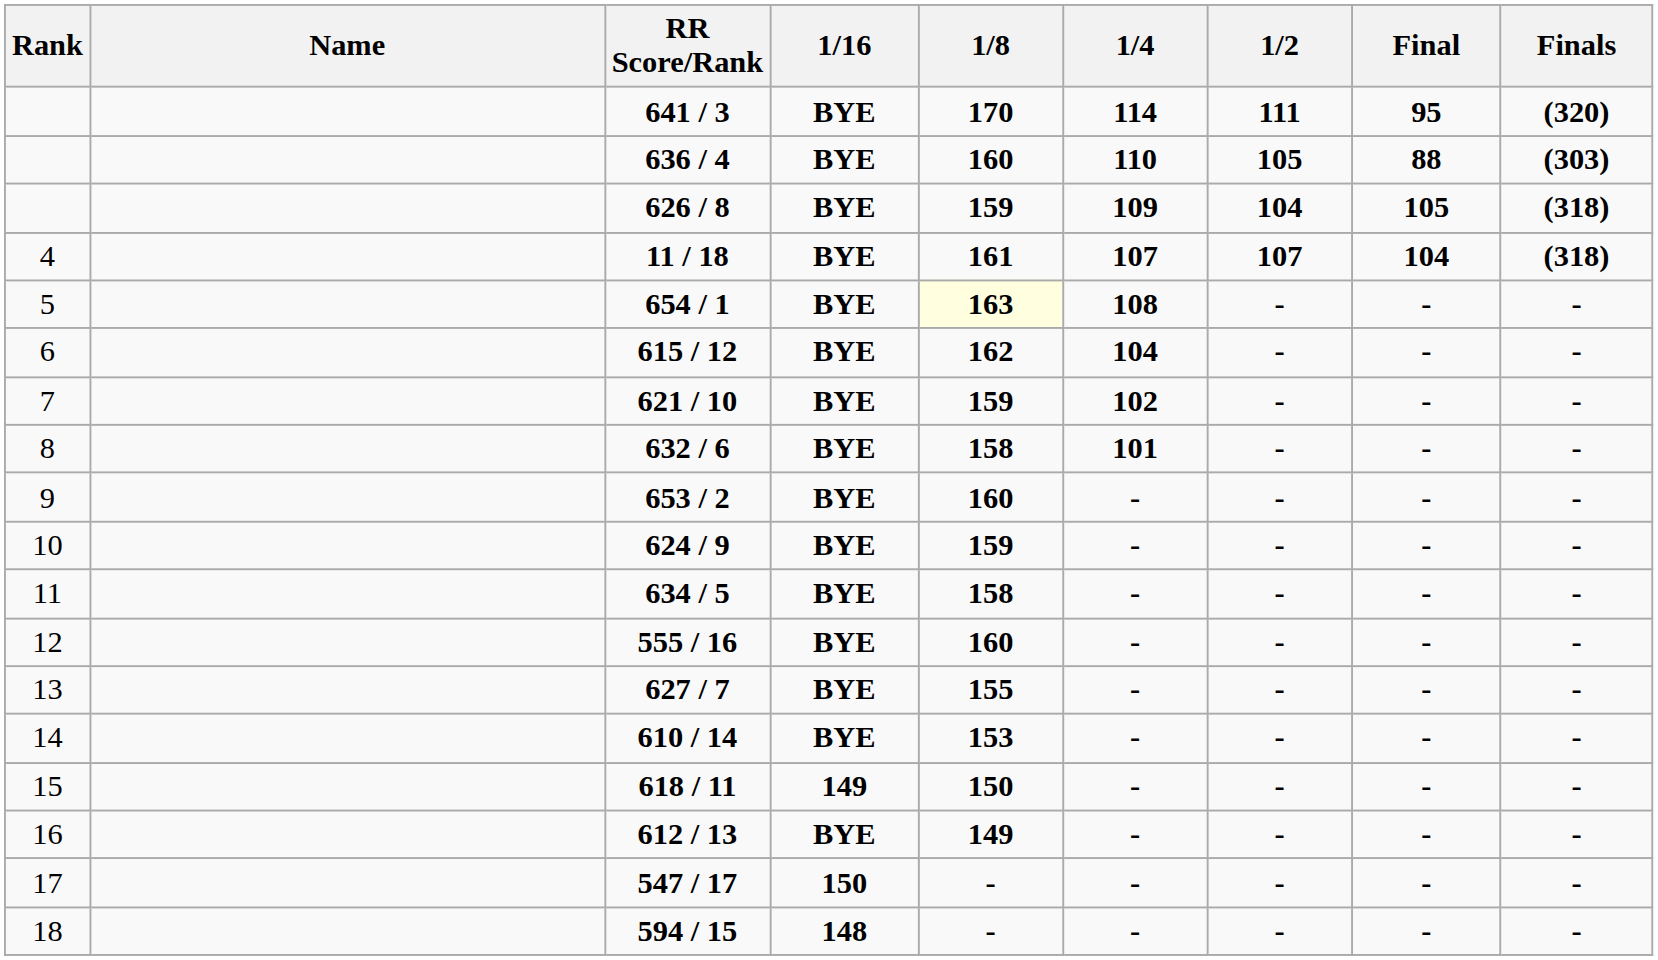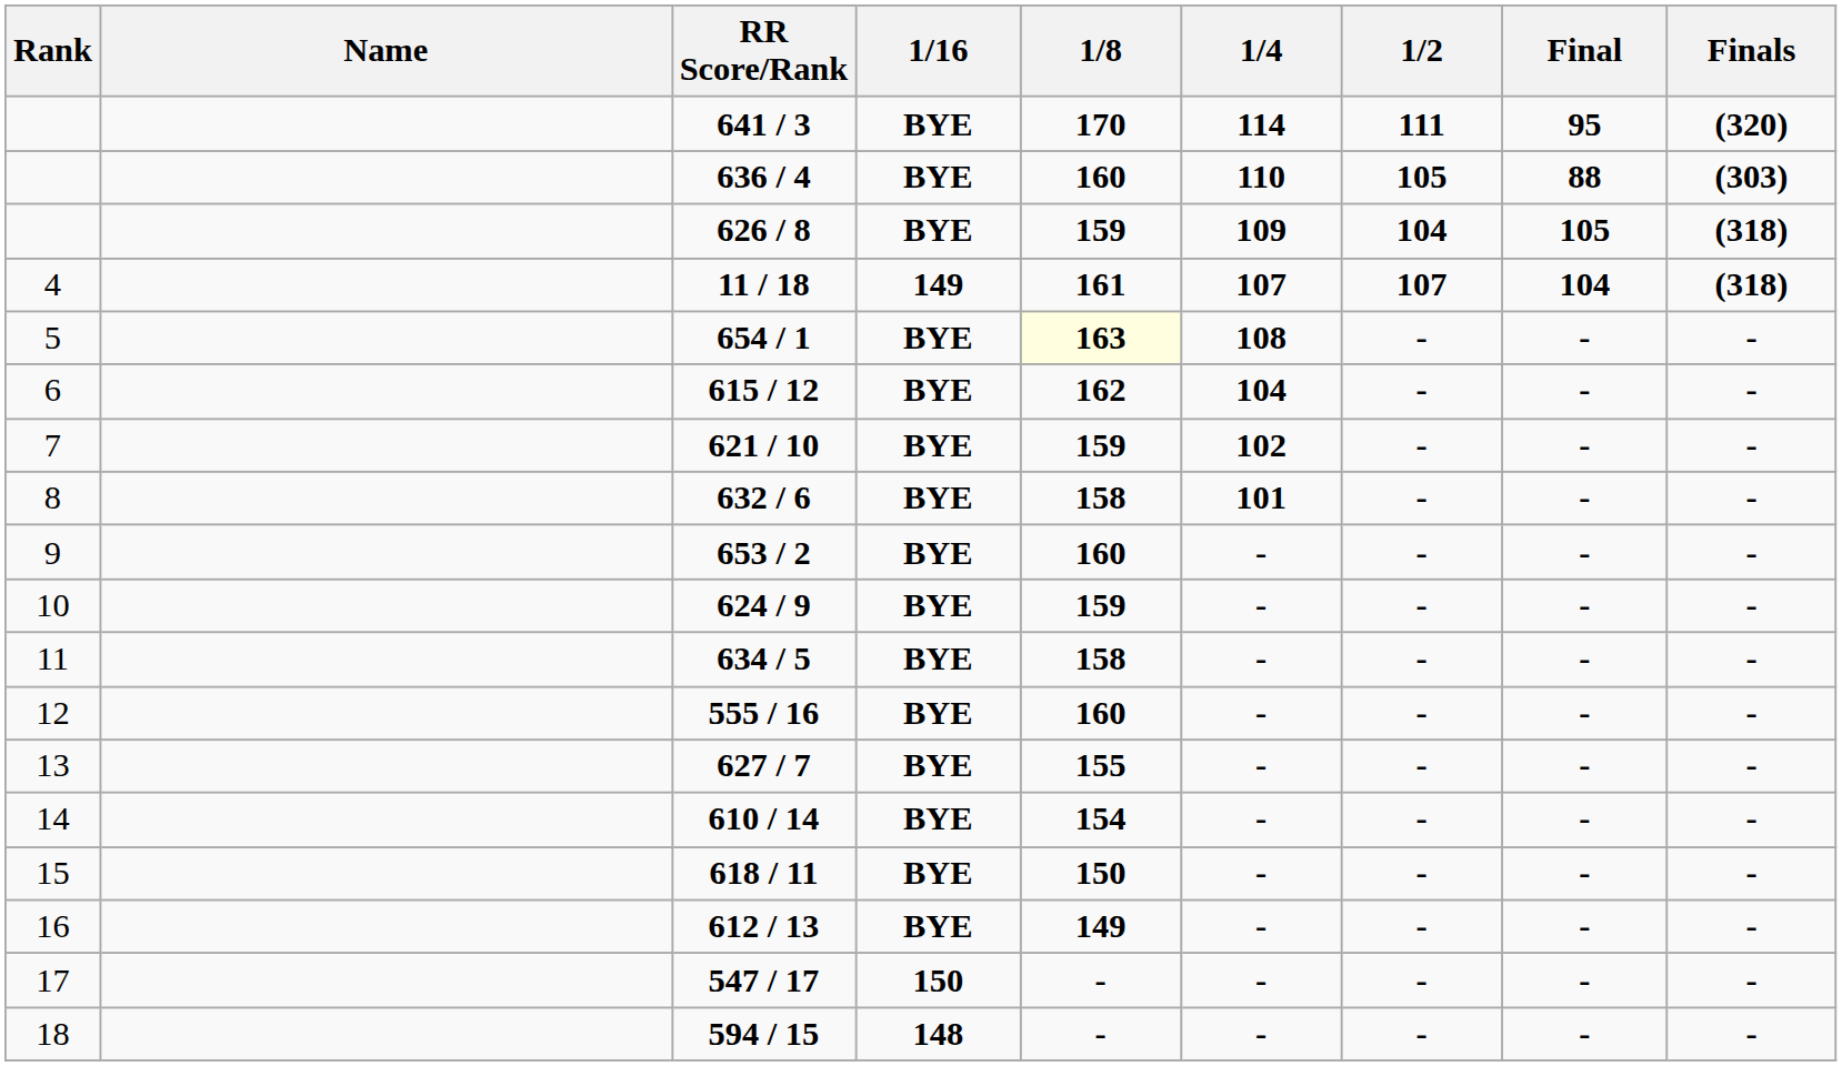11 / 18 | 1/16: BYE -> 149
610 / 14 | 1/8: 153 -> 154
618 / 11 | 1/16: 149 -> BYE
